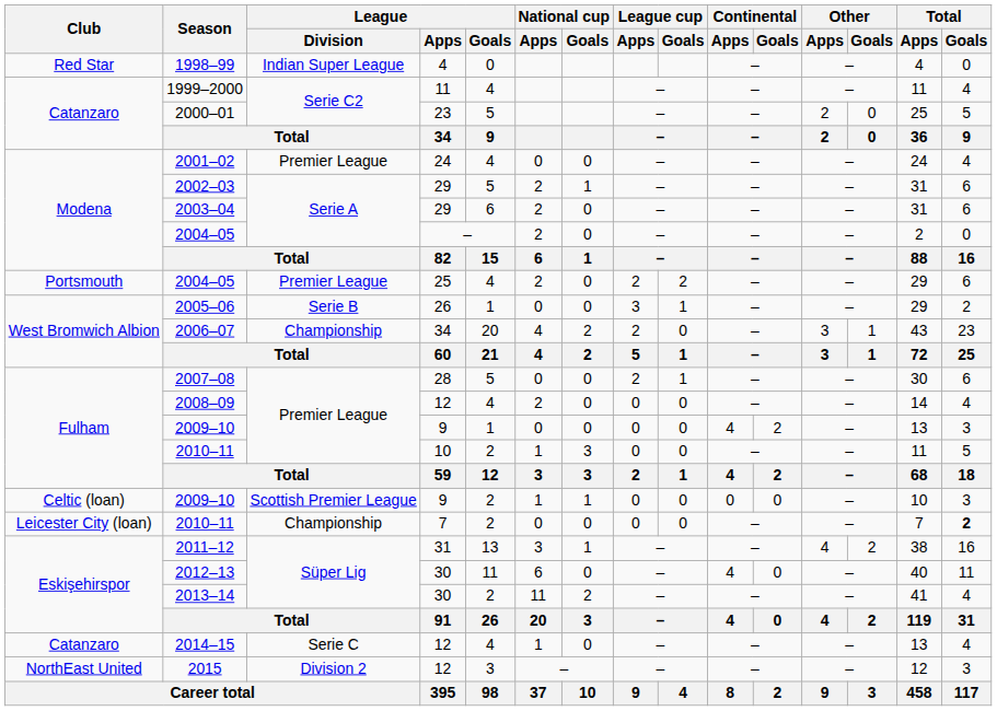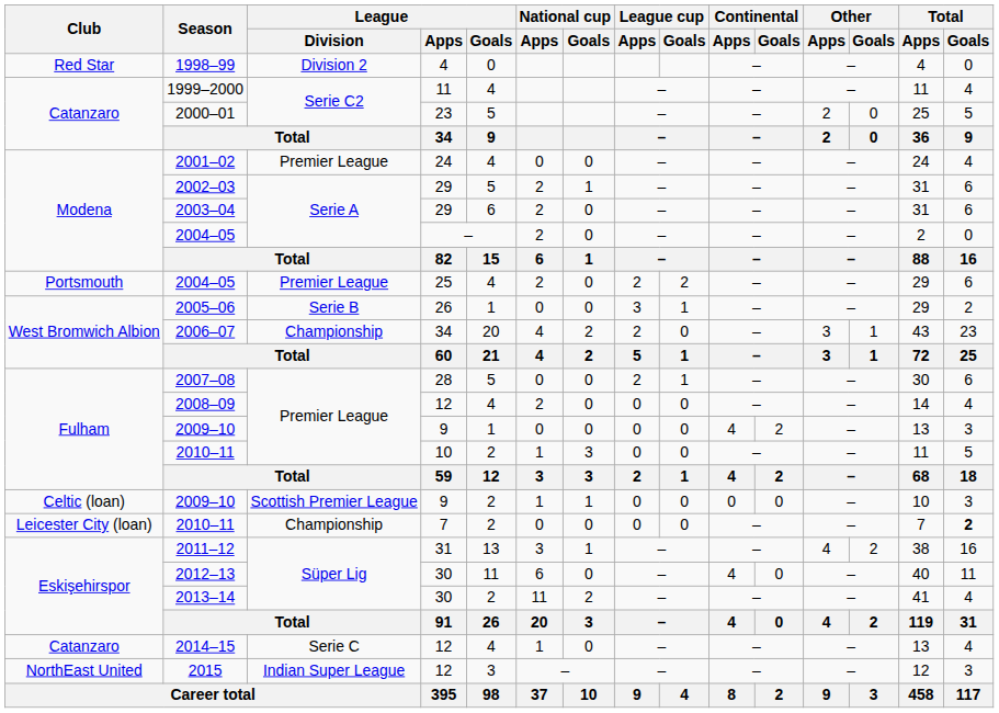1998–99 | League / Division: Indian Super League -> Division 2
2015 | League / Division: Division 2 -> Indian Super League
